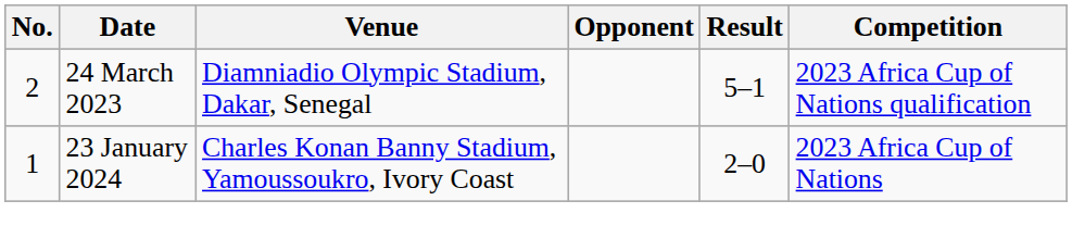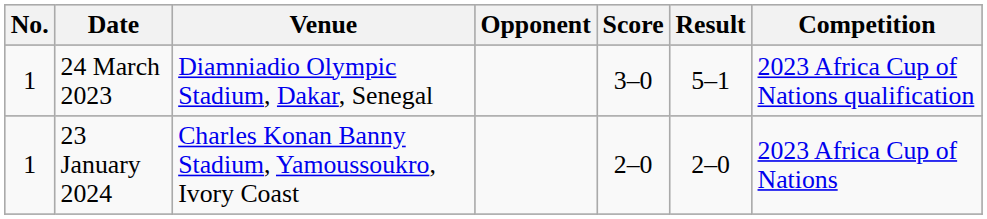+ column: Score | 3–0 | 2–0
24 March 2023 | No.: 2 -> 1
